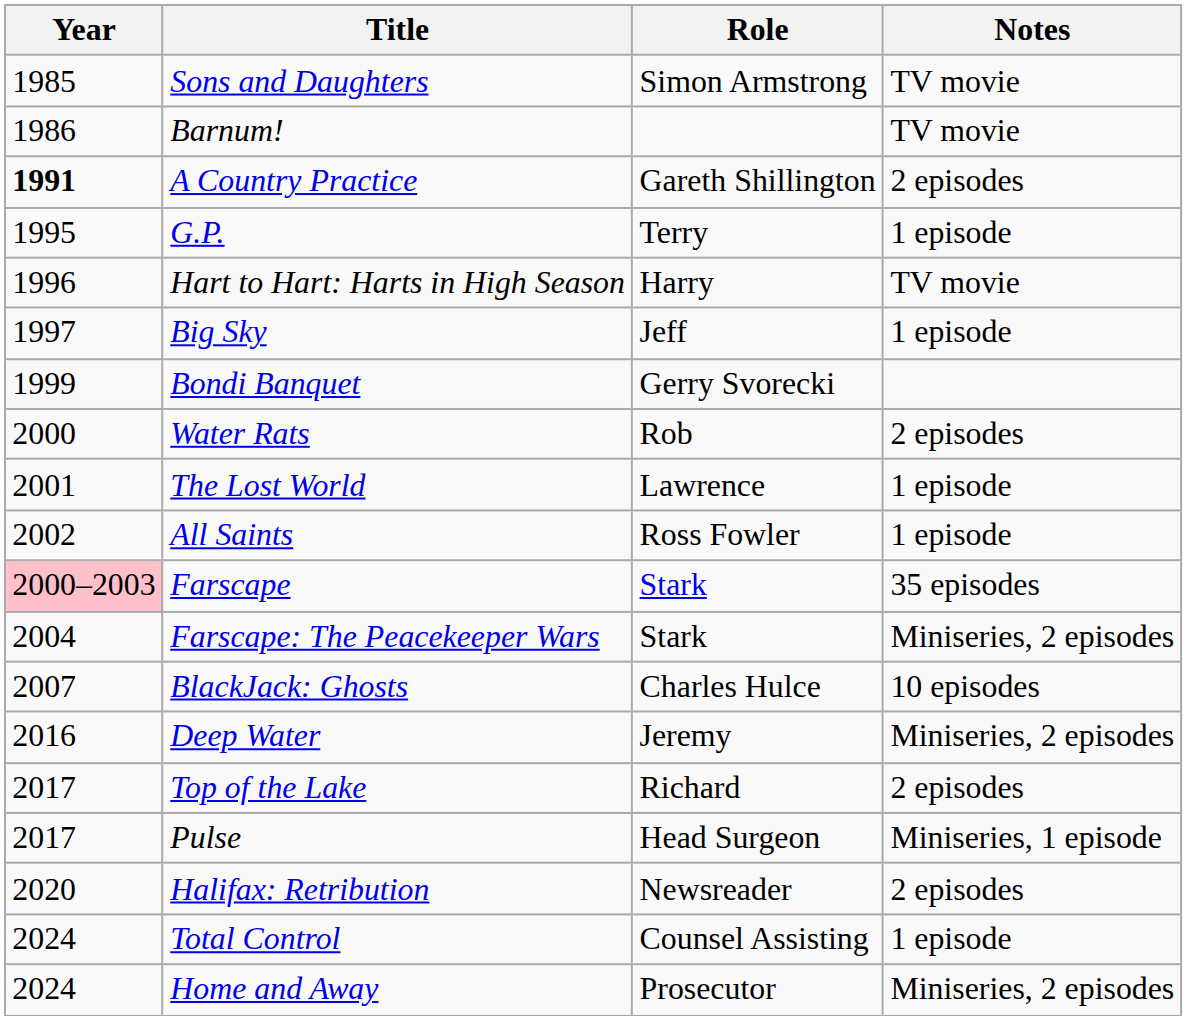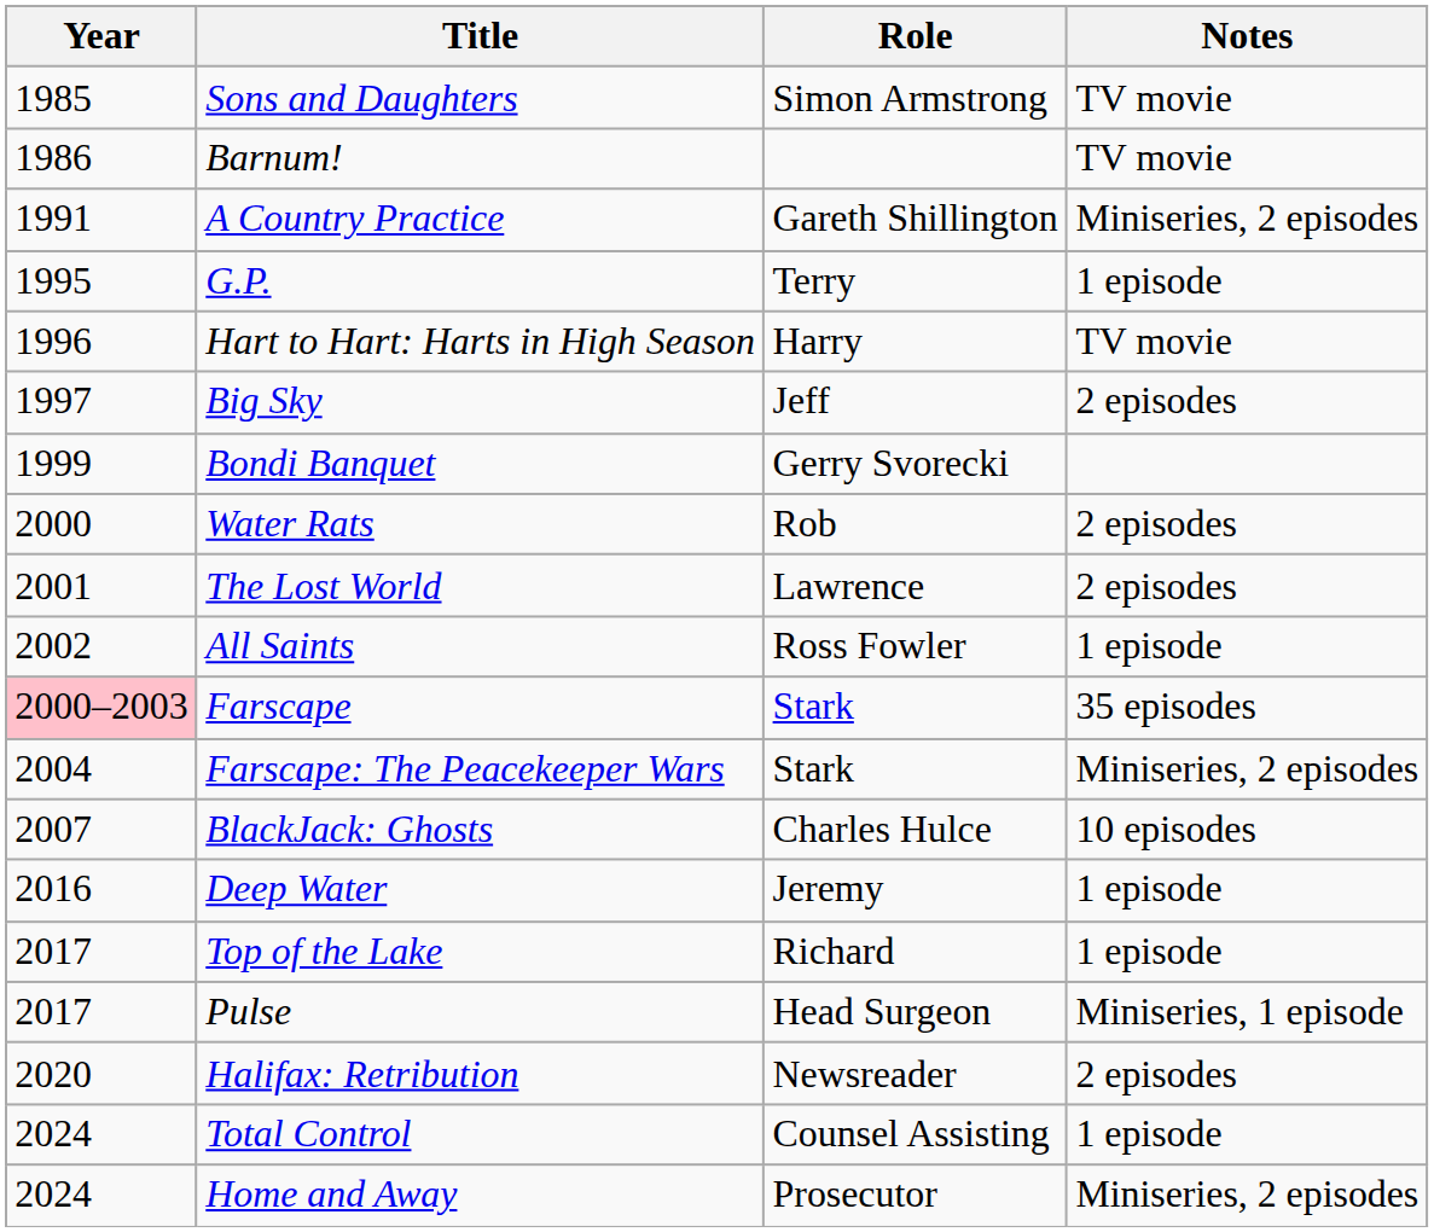A Country Practice | Year: bold -> normal
A Country Practice | Notes: 2 episodes -> Miniseries, 2 episodes
Big Sky | Notes: 1 episode -> 2 episodes
The Lost World | Notes: 1 episode -> 2 episodes
Deep Water | Notes: Miniseries, 2 episodes -> 1 episode
Top of the Lake | Notes: 2 episodes -> 1 episode
